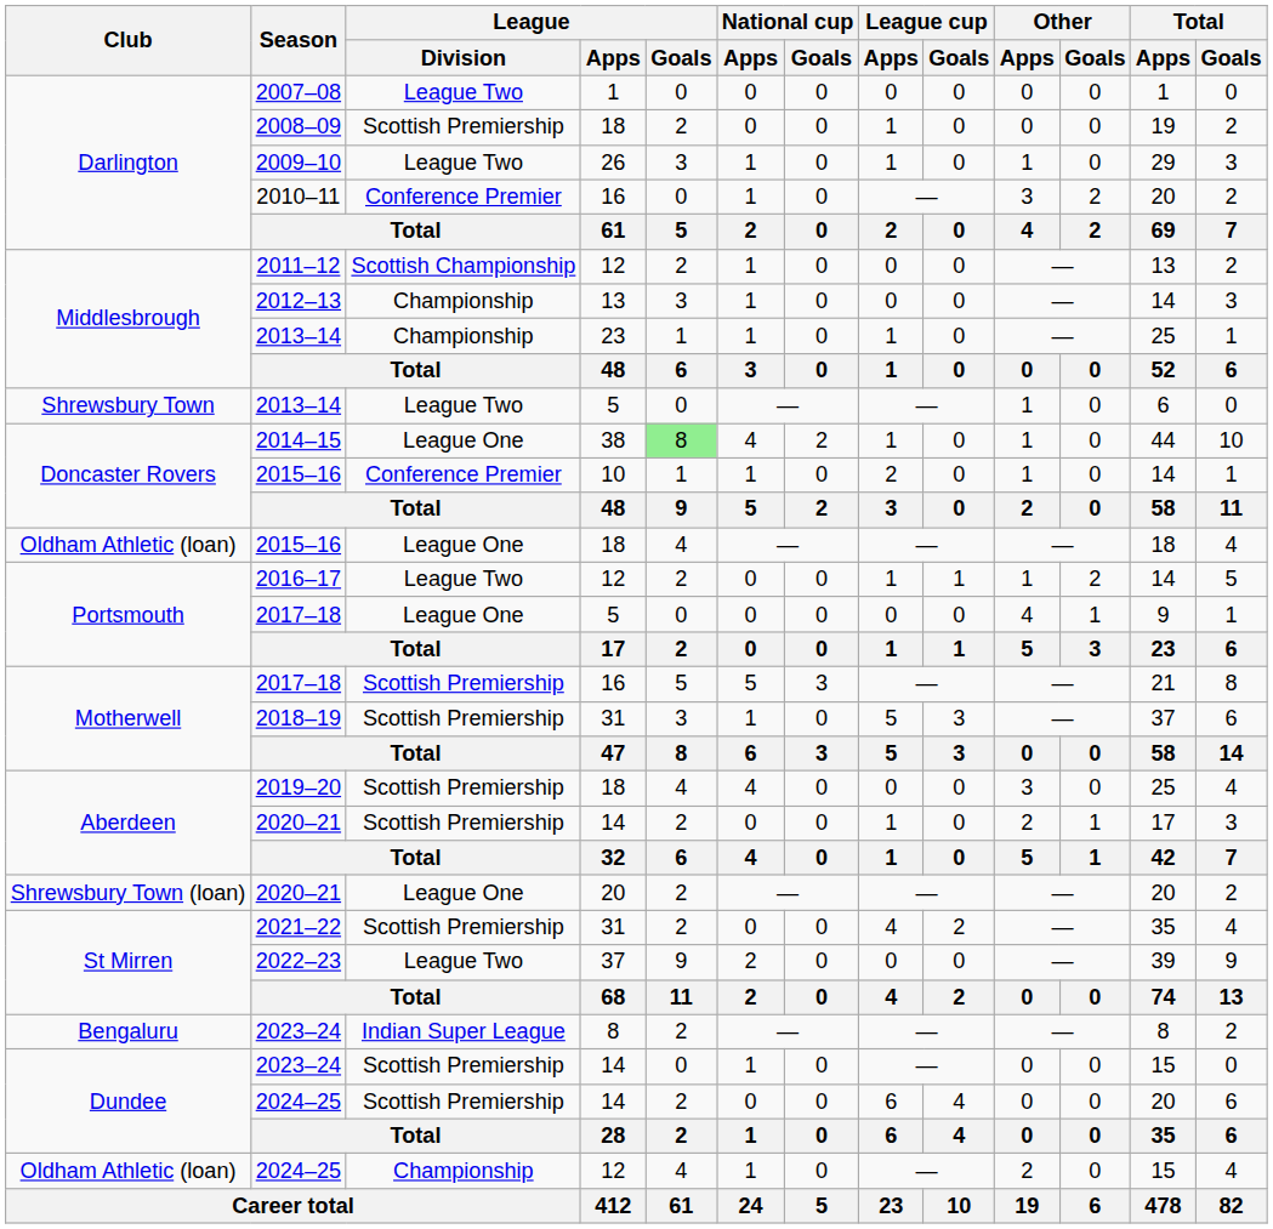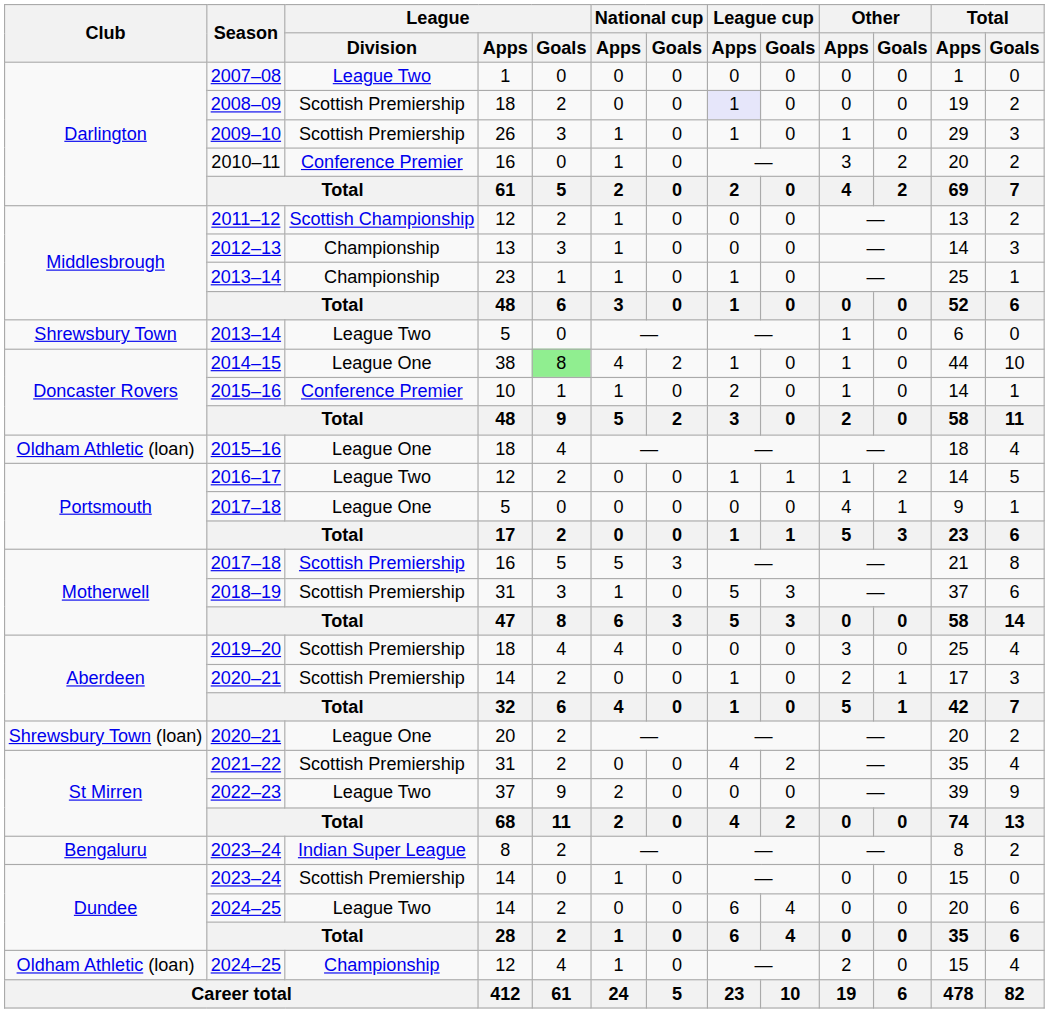2008–09 | League cup / Apps: no background -> lavender background
2009–10 | League / Division: League Two -> Scottish Premiership
2024–25 / 14 | League / Division: Scottish Premiership -> League Two
